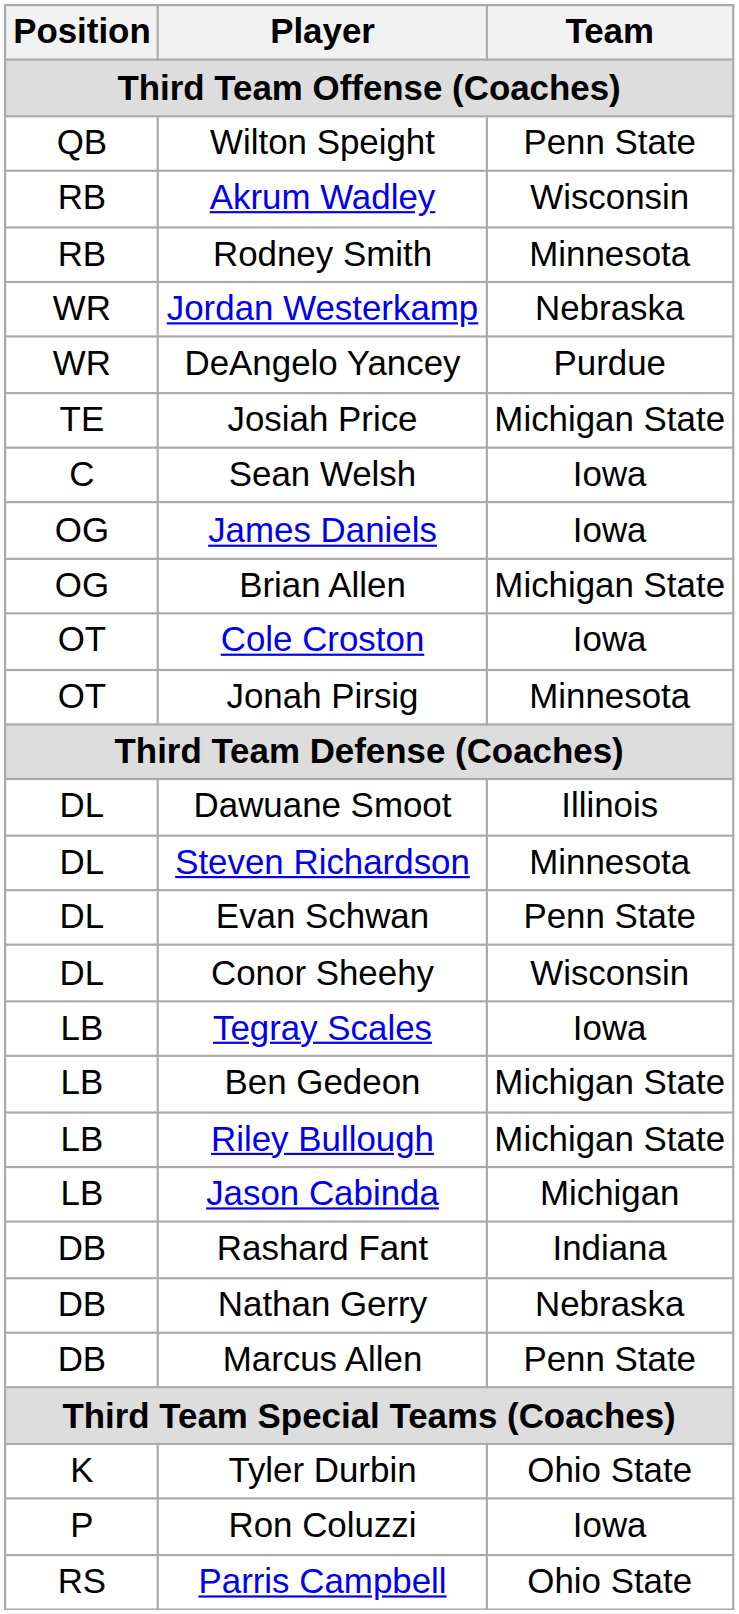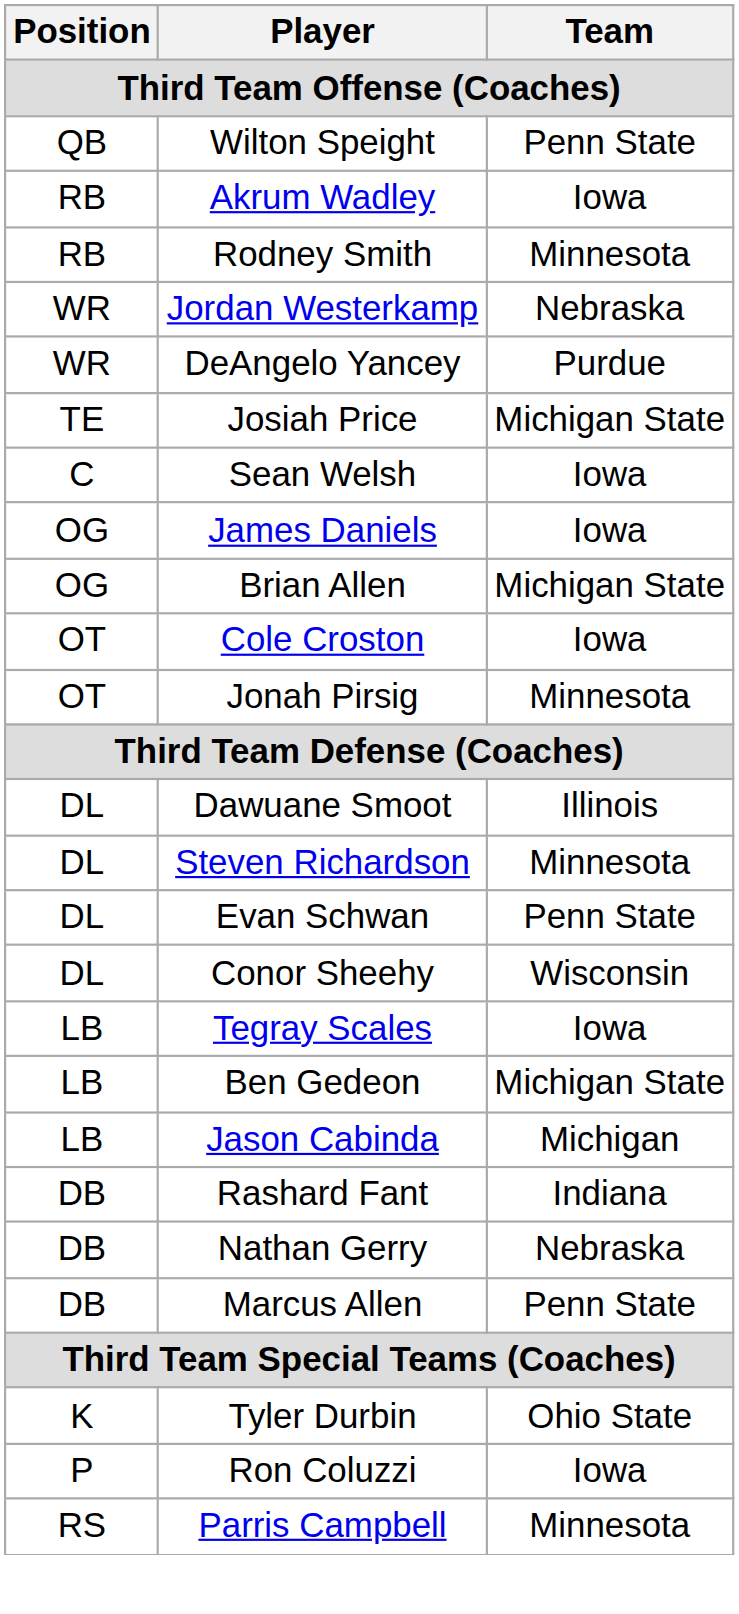Akrum Wadley | Team: Wisconsin -> Iowa
- row: LB | Riley Bullough | Michigan State
Parris Campbell | Team: Ohio State -> Minnesota
